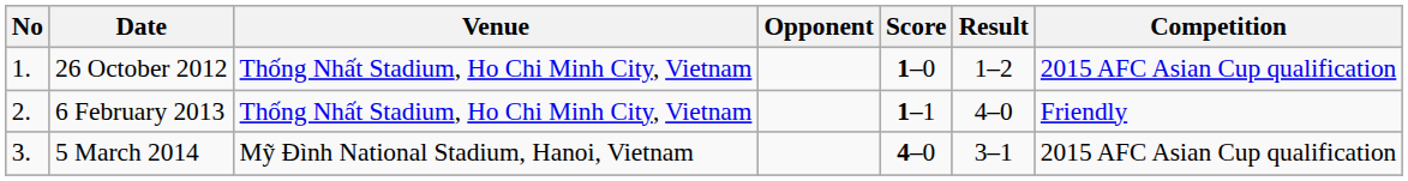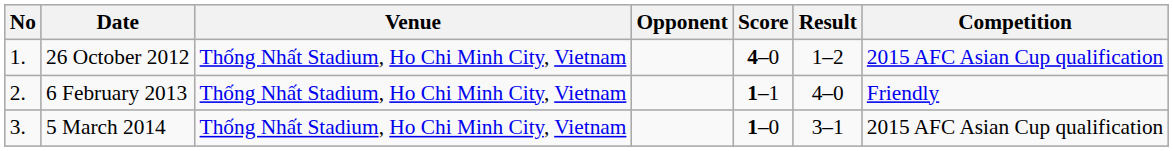26 October 2012 | Score: 1–0 -> 4–0
5 March 2014 | Venue: Mỹ Đình National Stadium, Hanoi, Vietnam -> Thống Nhất Stadium, Ho Chi Minh City, Vietnam
5 March 2014 | Score: 4–0 -> 1–0
